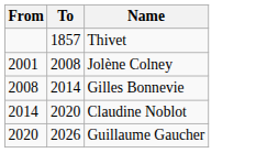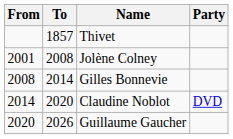+ column: Party | DVD
